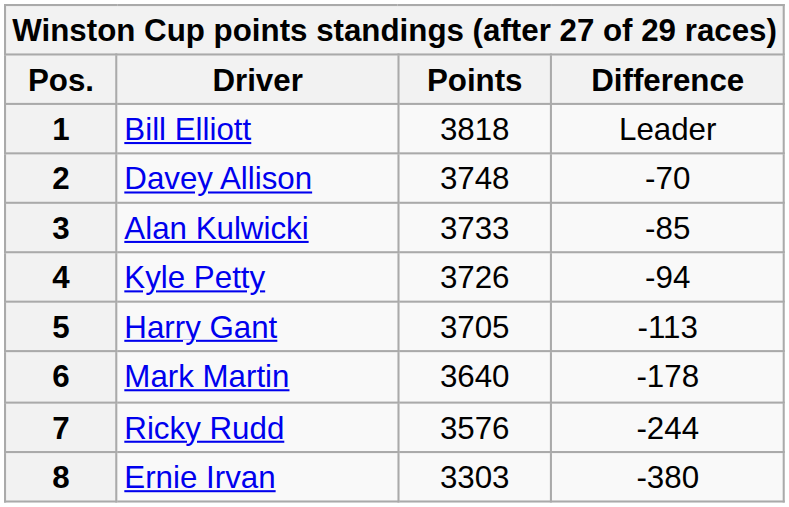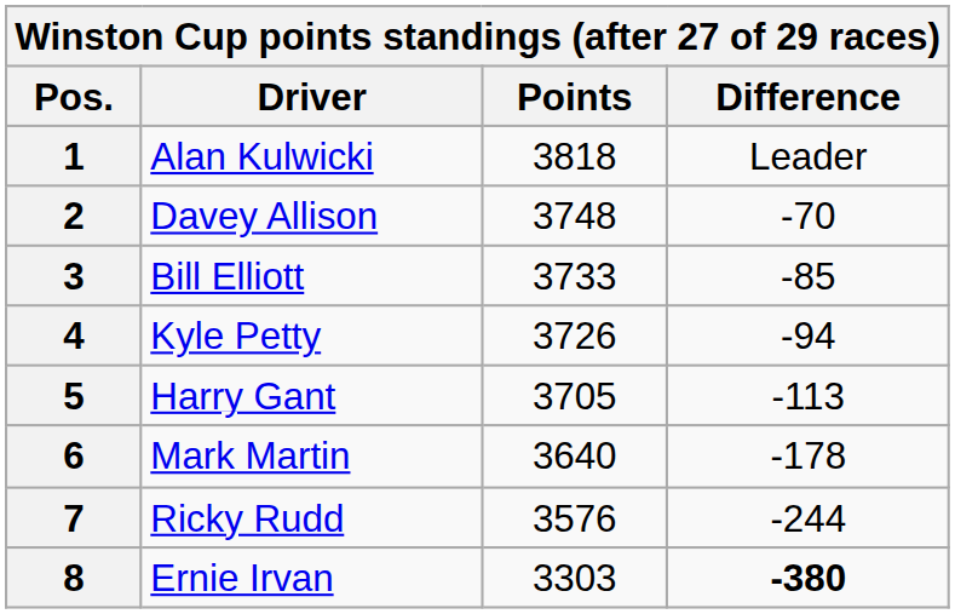1 | Driver: Bill Elliott -> Alan Kulwicki
3 | Driver: Alan Kulwicki -> Bill Elliott
8 | Difference: normal -> bold
